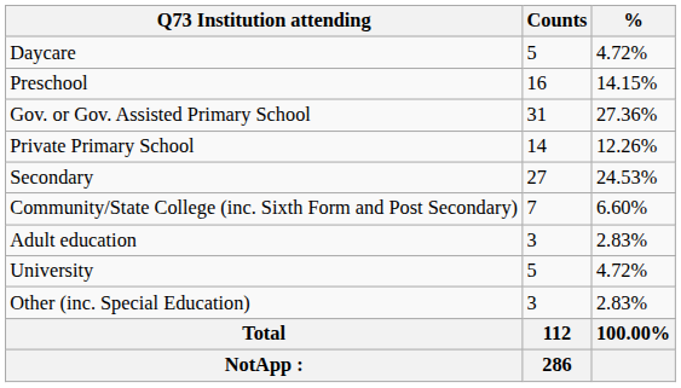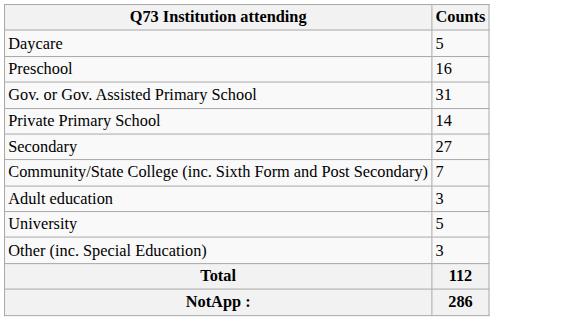- column: % | 4.72% | 14.15% | 27.36% | 12.26% | 24.53% | 6.60% | 2.83% | 4.72% | 2.83% | 100.00%
